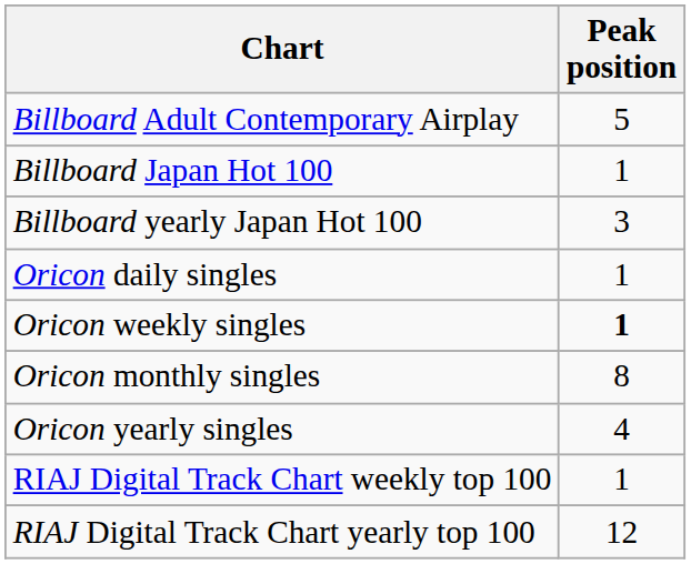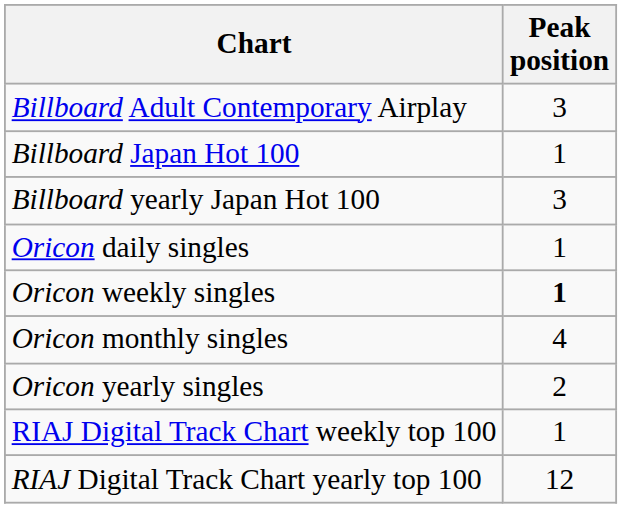Billboard Adult Contemporary Airplay | Peak position: 5 -> 3
Oricon monthly singles | Peak position: 8 -> 4
Oricon yearly singles | Peak position: 4 -> 2
